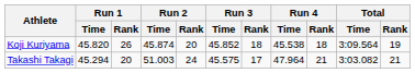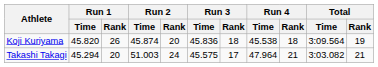Koji Kuriyama | Run 3 / Time: 45.852 -> 45.836
